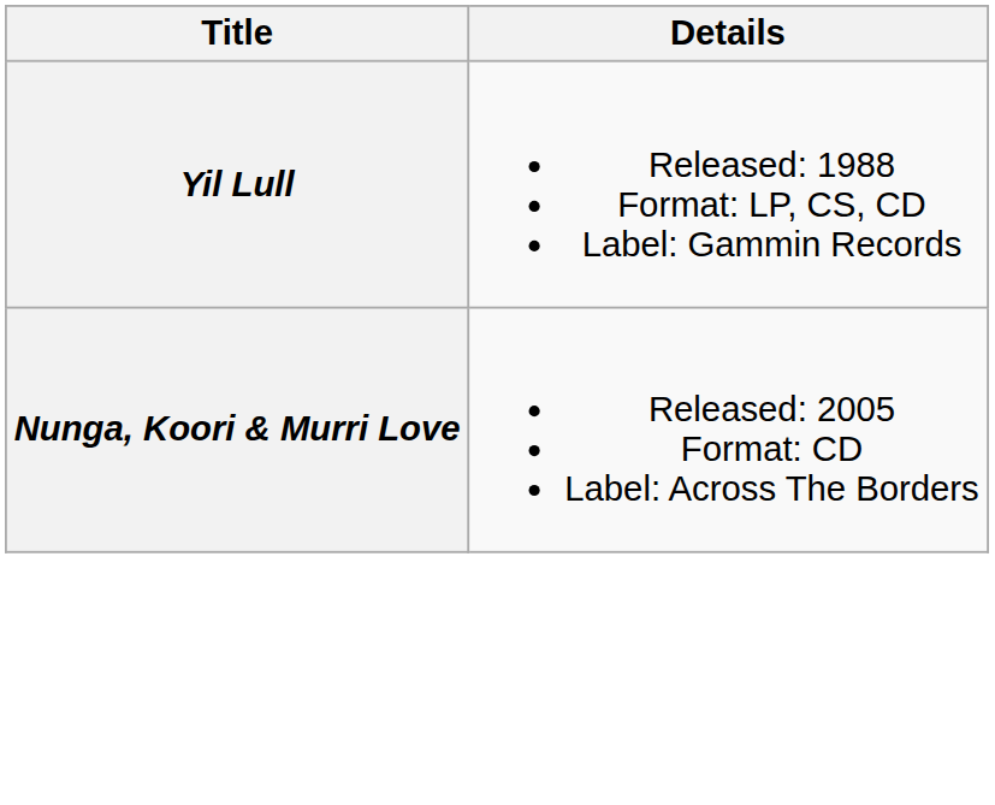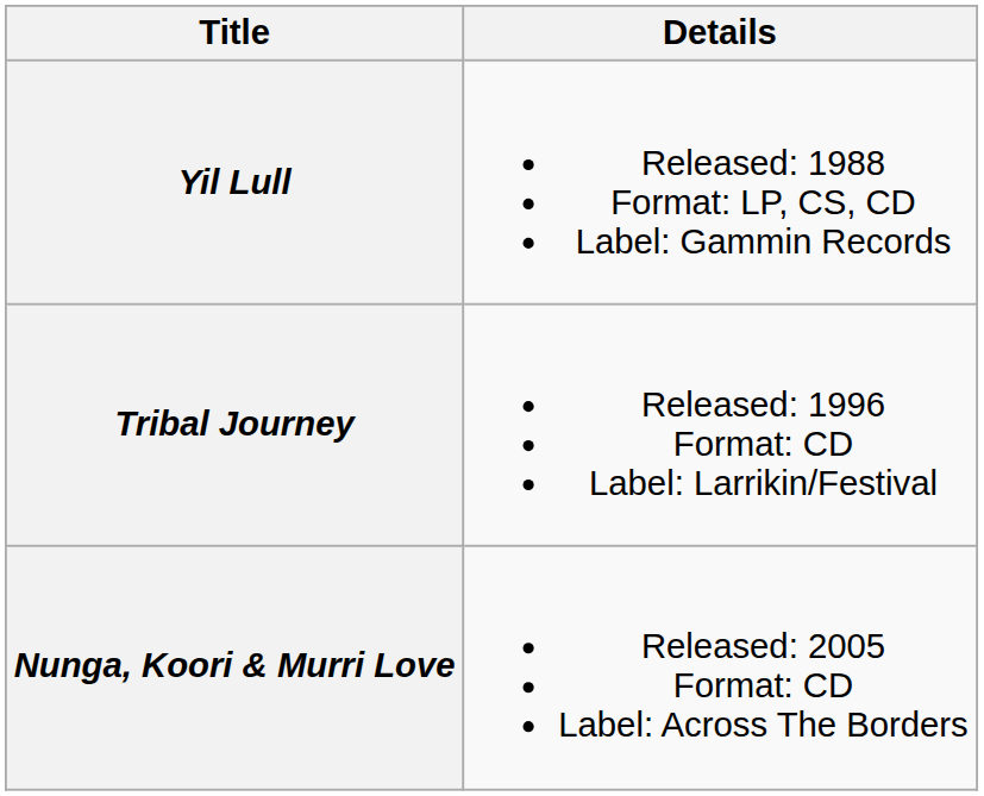+ row: Tribal Journey | Released: 1996 Format: CD Label: Larrikin/Festival
